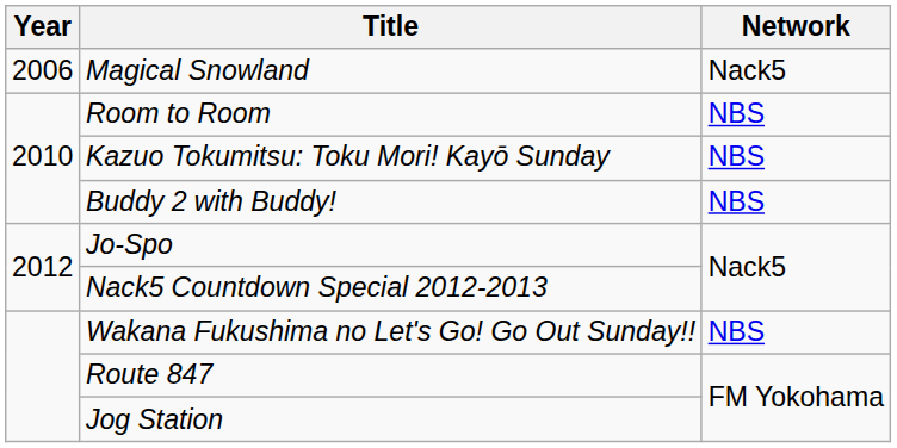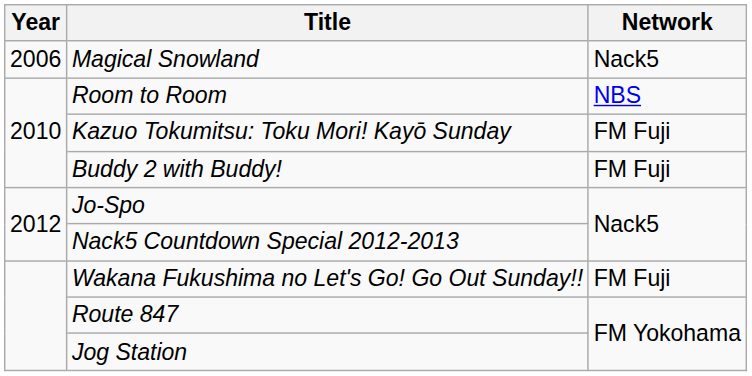Kazuo Tokumitsu: Toku Mori! Kayō Sunday | Network: NBS -> FM Fuji
Buddy 2 with Buddy! | Network: NBS -> FM Fuji
Wakana Fukushima no Let's Go! Go Out Sunday!! | Network: NBS -> FM Fuji
